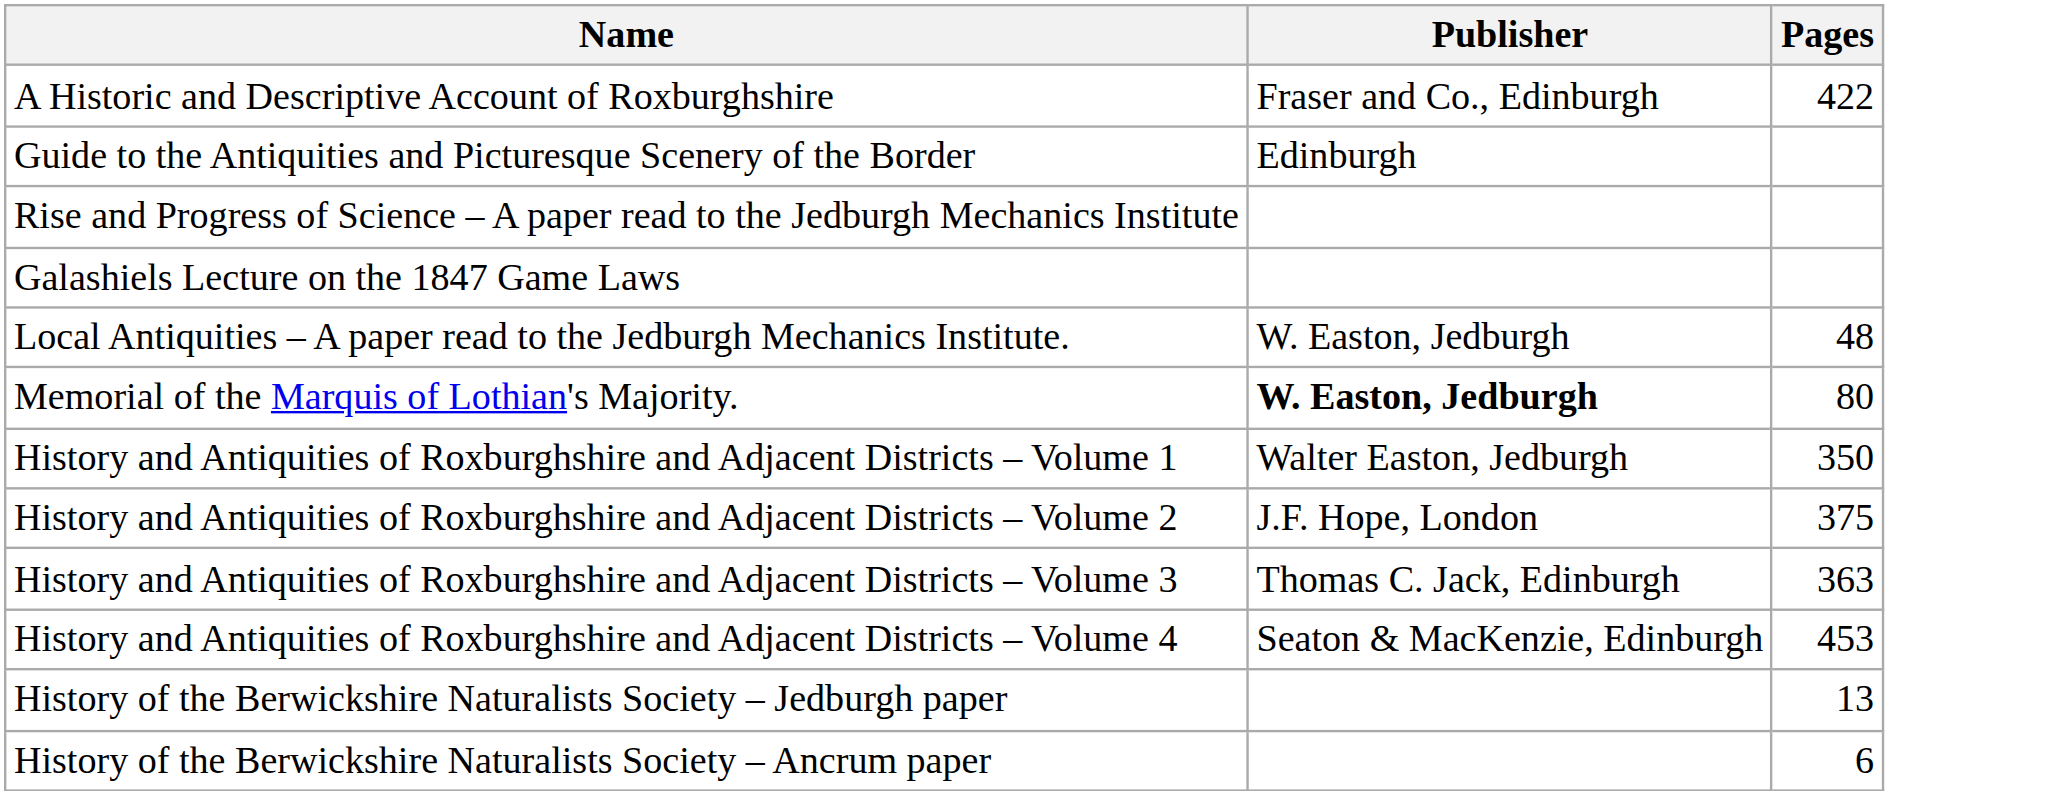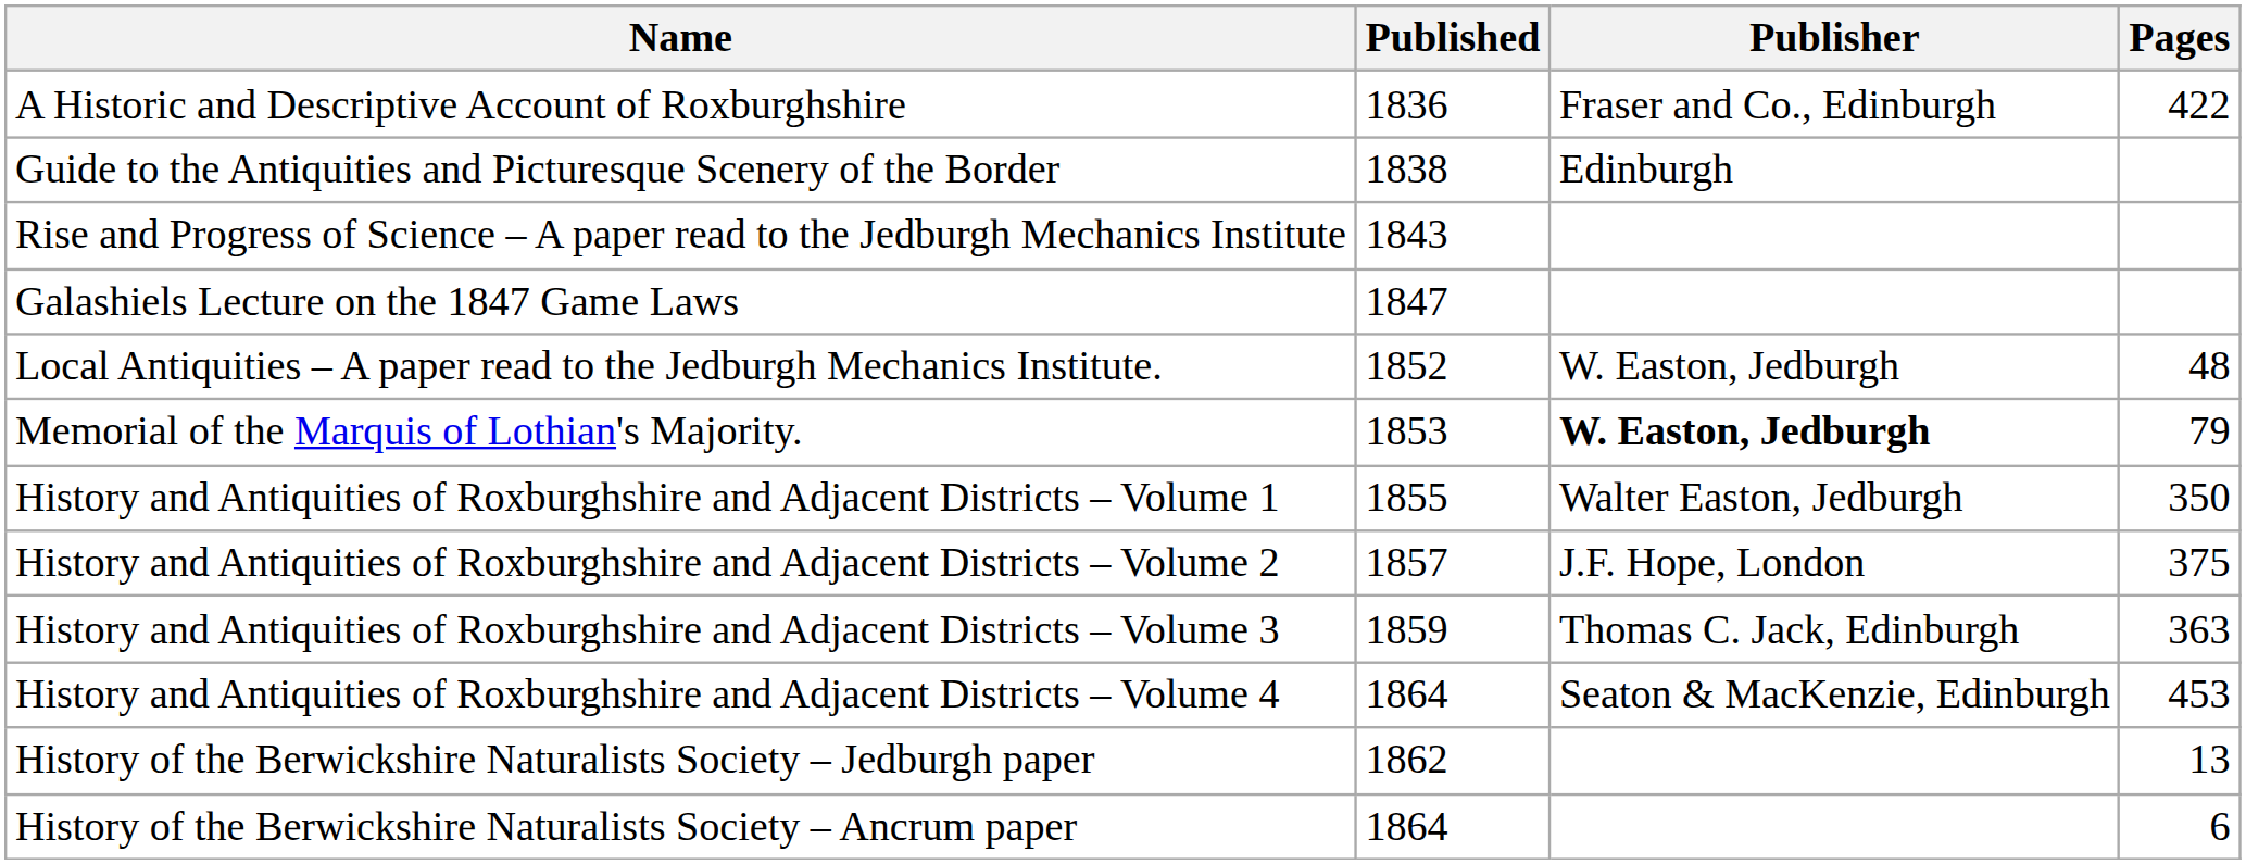+ column: Published | 1836 | 1838 | 1843 | 1847 | 1852 | 1853 | 1855 | 1857 | 1859 | 1864 | 1862 | 1864
Memorial of the Marquis of Lothian's Majority. | Pages: 80 -> 79
